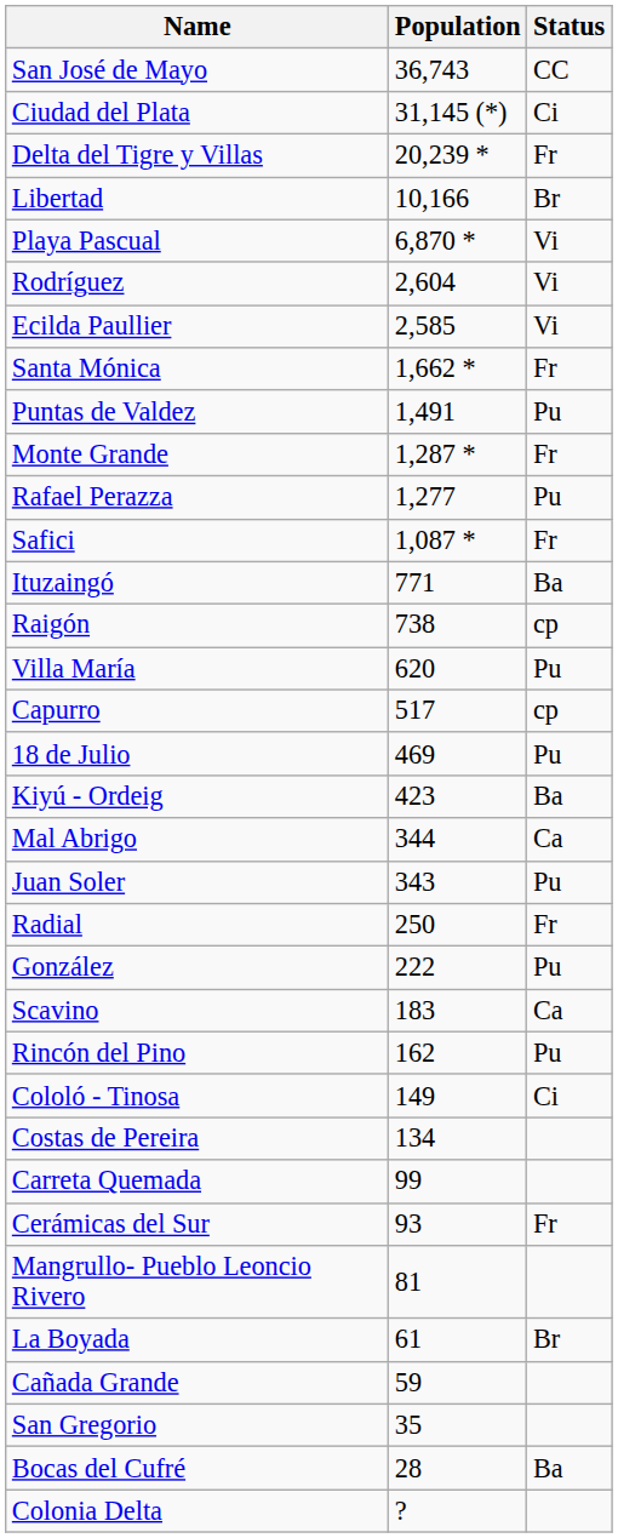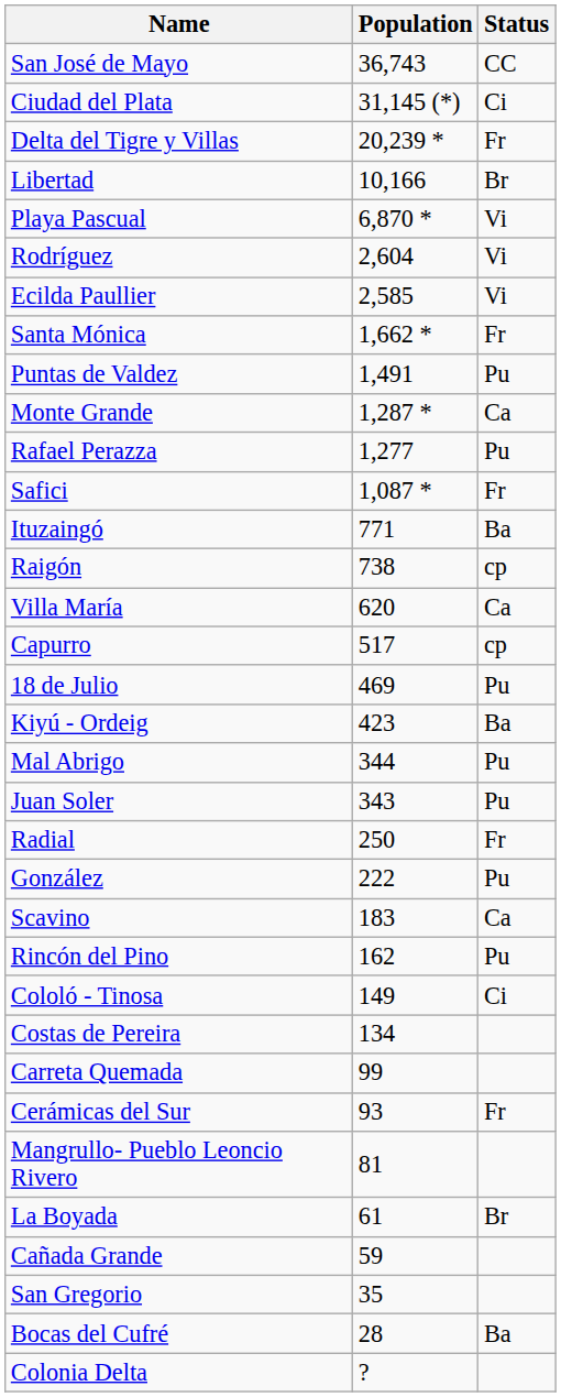Monte Grande | Status: Fr -> Ca
Villa María | Status: Pu -> Ca
Mal Abrigo | Status: Ca -> Pu
